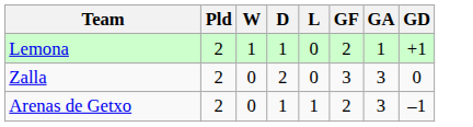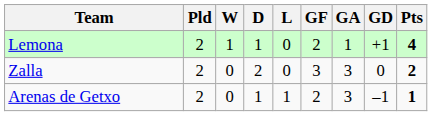+ column: Pts | 4 | 2 | 1
